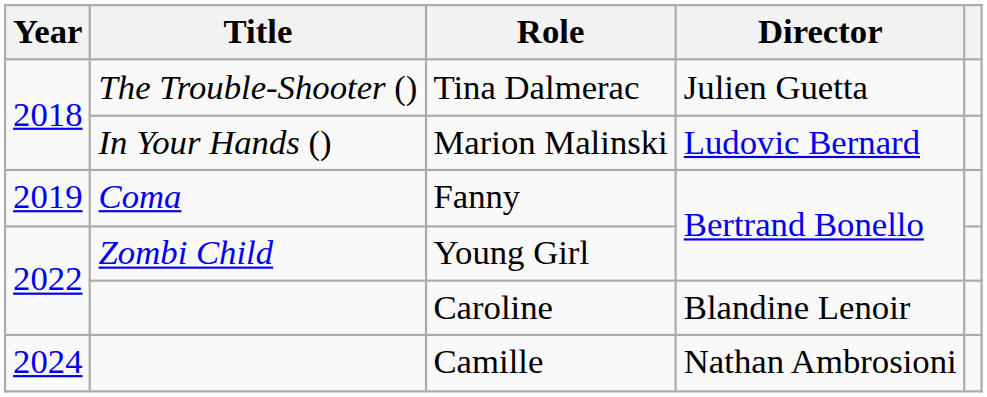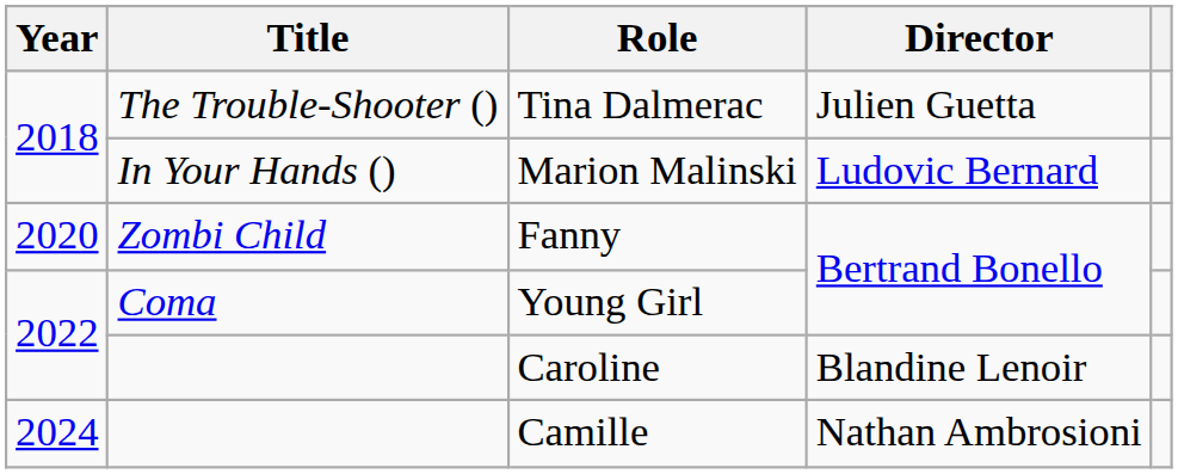Fanny | Year: 2019 -> 2020
Fanny | Title: Coma -> Zombi Child
Young Girl | Title: Zombi Child -> Coma
